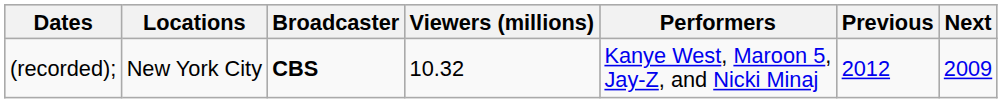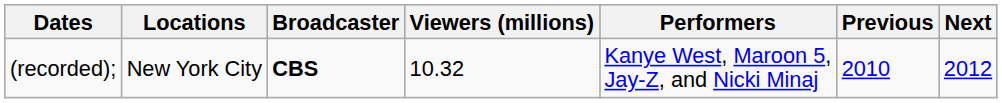(recorded); | Previous: 2012 -> 2010
(recorded); | Next: 2009 -> 2012
